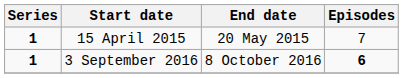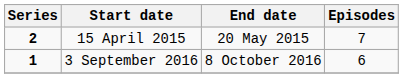15 April 2015 | Series: 1 -> 2
3 September 2016 | Episodes: bold -> normal
